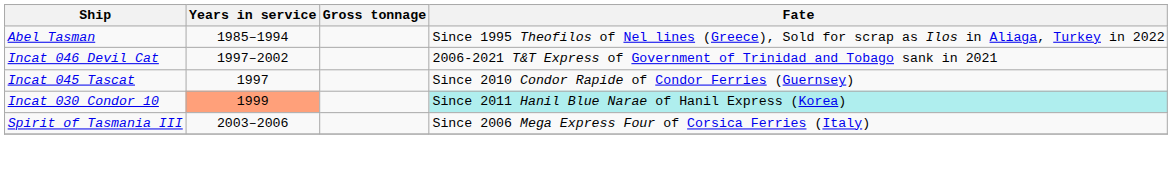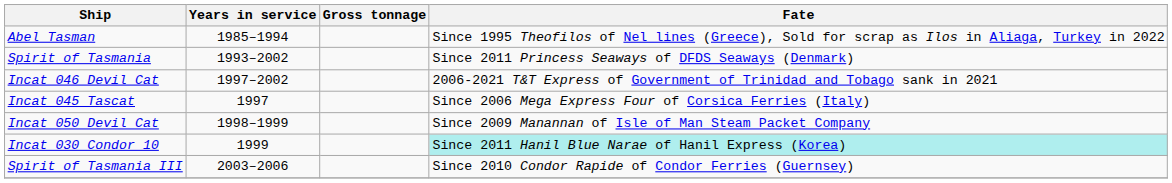+ row: Spirit of Tasmania | 1993–2002 | Since 2011 Princess Seaways of DFDS Seaways (Denmark)
Incat 045 Tascat | Fate: Since 2010 Condor Rapide of Condor Ferries (Guernsey) -> Since 2006 Mega Express Four of Corsica Ferries (Italy)
+ row: Incat 050 Devil Cat | 1998–1999 | Since 2009 Manannan of Isle of Man Steam Packet Company
Incat 030 Condor 10 | Years in service: lightsalmon background -> no background
Spirit of Tasmania III | Fate: Since 2006 Mega Express Four of Corsica Ferries (Italy) -> Since 2010 Condor Rapide of Condor Ferries (Guernsey)
